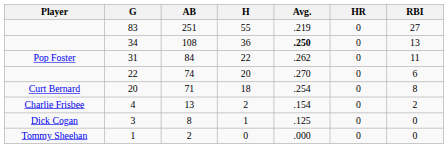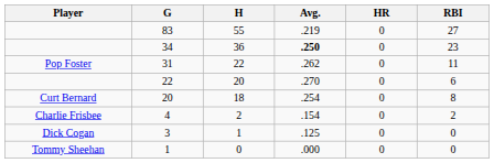- column: AB | 251 | 108 | 84 | 74 | 71 | 13 | 8 | 2
34 | RBI: 13 -> 23
